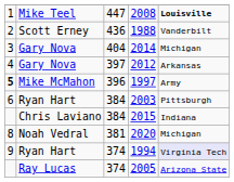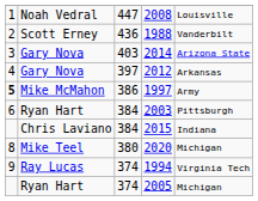2008 | column 2: Mike Teel -> Noah Vedral
2008 | column 5: bold -> normal
2014 | column 3: 404 -> 403
2014 | column 5: Michigan -> Arizona State
1997 | column 3: 396 -> 386
2020 | column 2: Noah Vedral -> Mike Teel
2020 | column 3: 381 -> 380
1994 | column 2: Ryan Hart -> Ray Lucas
1994 | column 5: lavender background -> no background
2005 | column 2: Ray Lucas -> Ryan Hart
2005 | column 5: Arizona State -> Michigan
